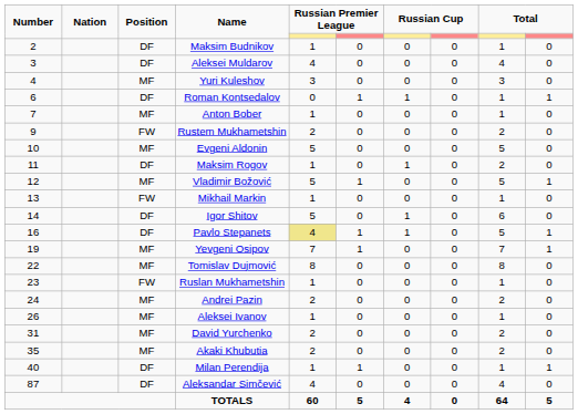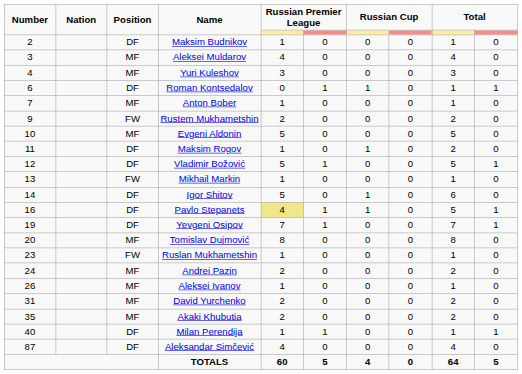Aleksei Muldarov | Position: DF -> MF
Vladimir Božović | Position: MF -> DF
Yevgeni Osipov | Position: MF -> DF
Tomislav Dujmović | Number: 22 -> 20
